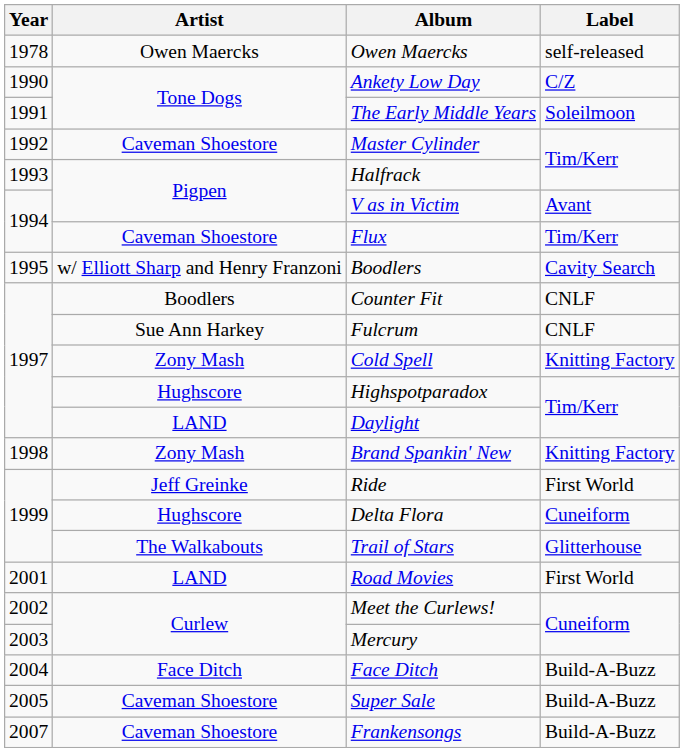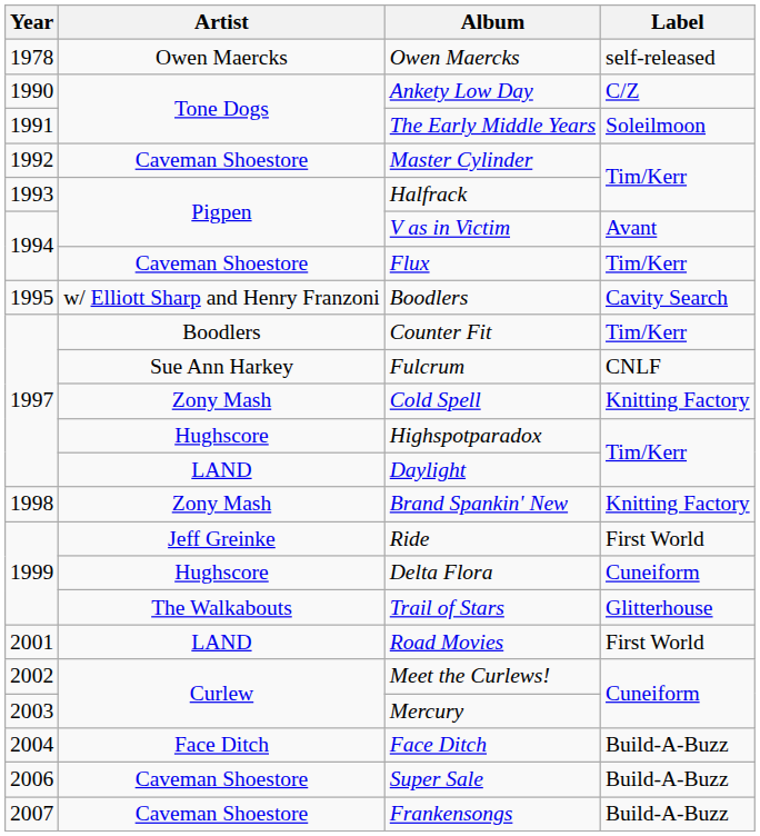Counter Fit | Label: CNLF -> Tim/Kerr
Super Sale | Year: 2005 -> 2006
